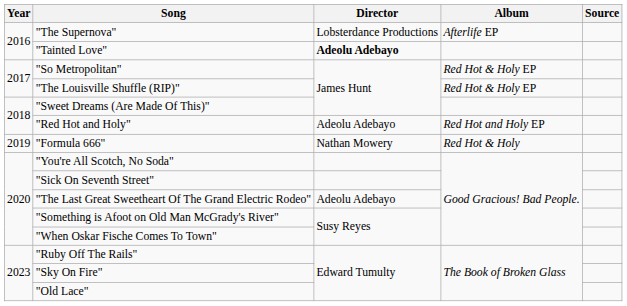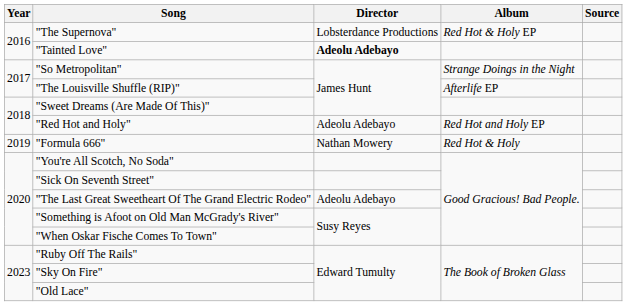"The Supernova" | Album: Afterlife EP -> Red Hot & Holy EP
"So Metropolitan" | Album: Red Hot & Holy EP -> Strange Doings in the Night
"The Louisville Shuffle (RIP)" | Album: Red Hot & Holy EP -> Afterlife EP
